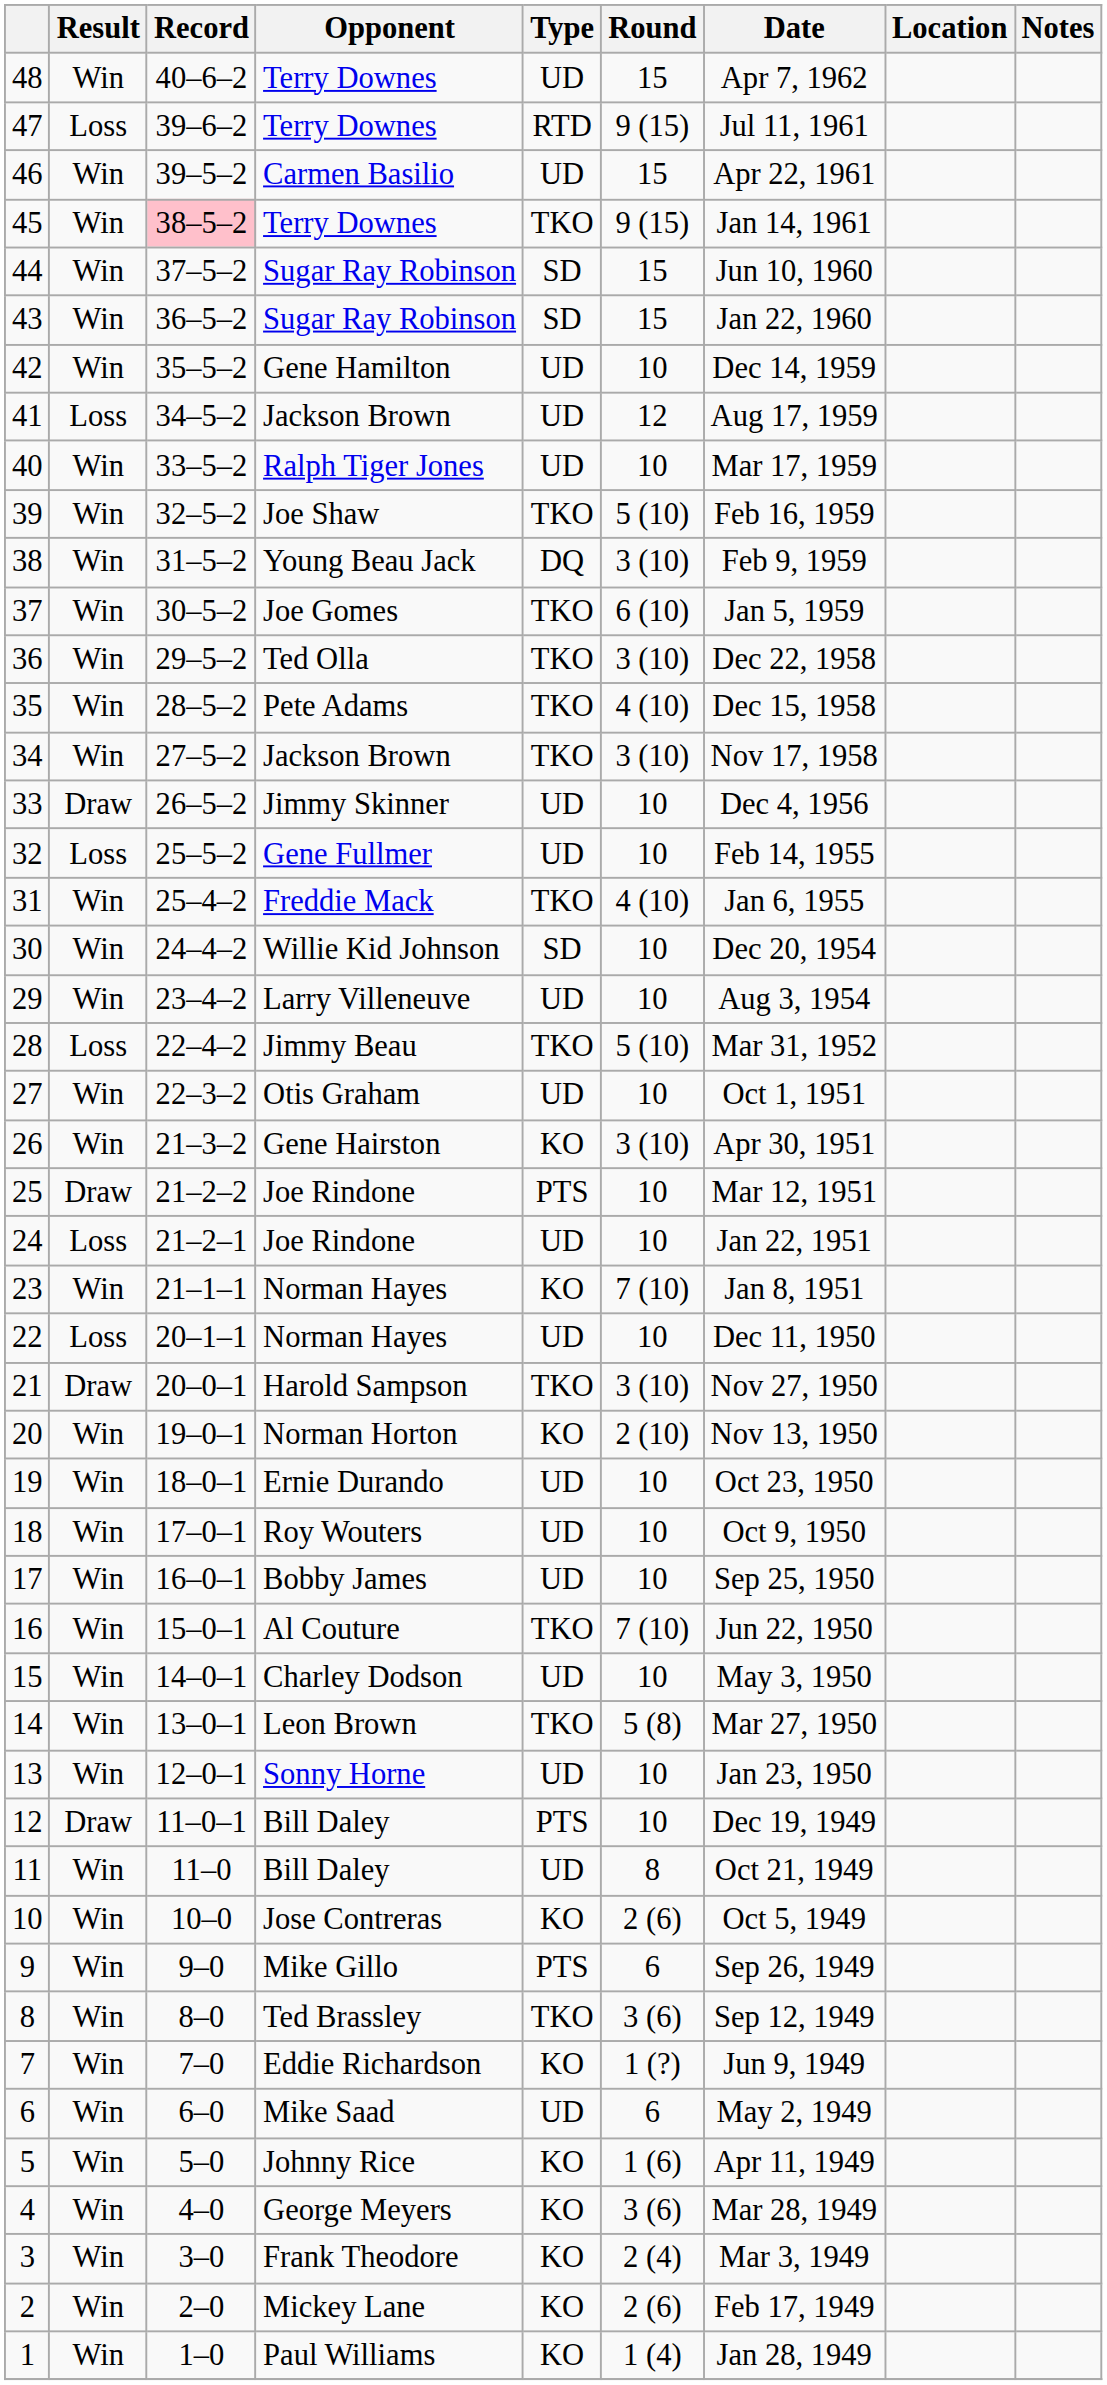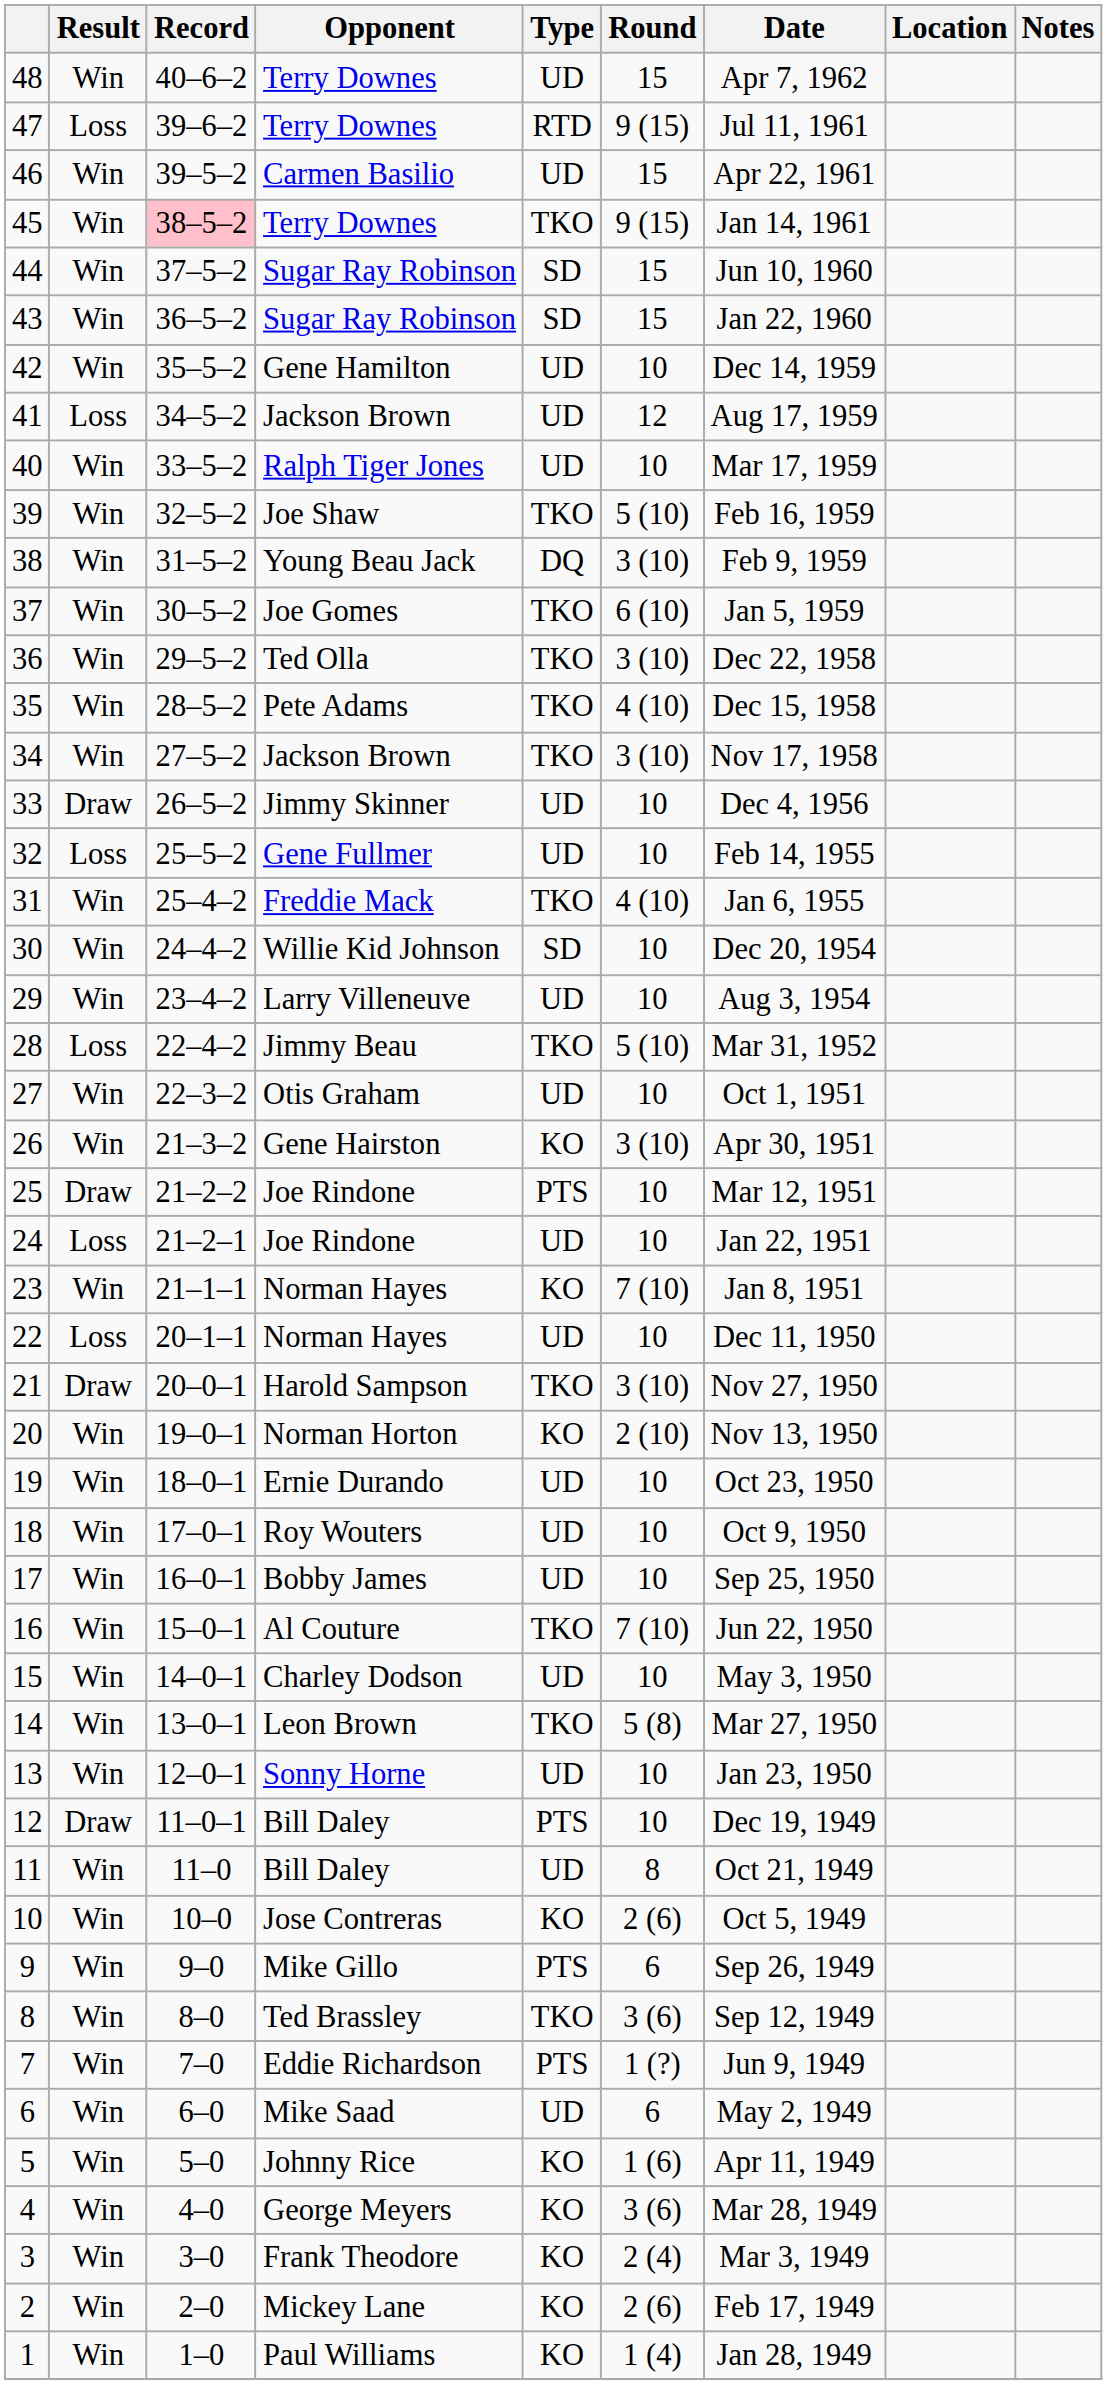7 | Type: KO -> PTS
